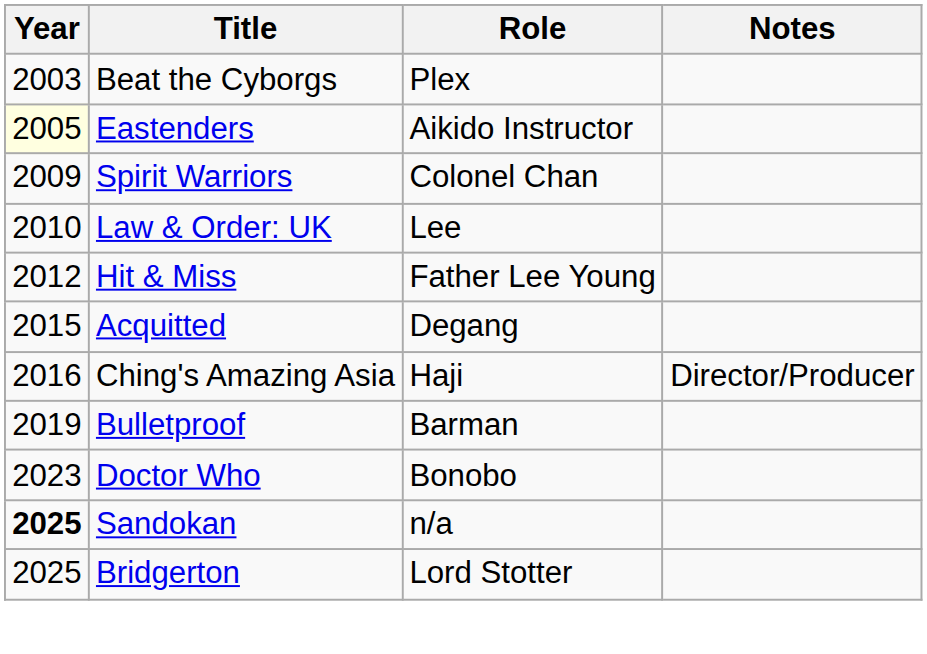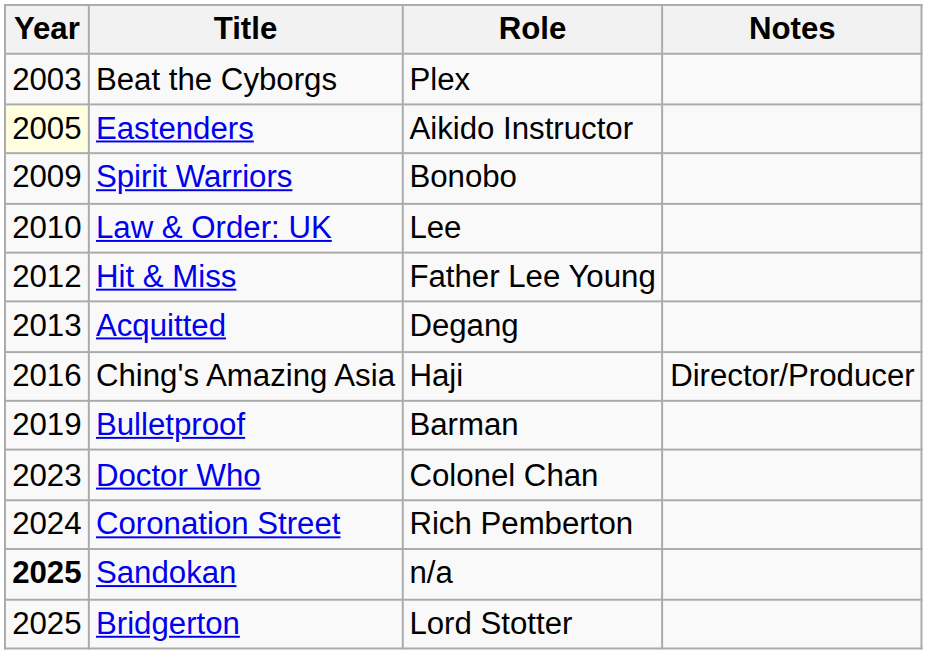Spirit Warriors | Role: Colonel Chan -> Bonobo
Acquitted | Year: 2015 -> 2013
Doctor Who | Role: Bonobo -> Colonel Chan
+ row: 2024 | Coronation Street | Rich Pemberton
